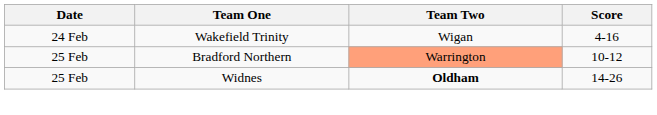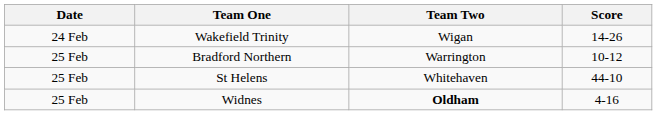Wakefield Trinity | Score: 4-16 -> 14-26
Bradford Northern | Team Two: lightsalmon background -> no background
+ row: 25 Feb | St Helens | Whitehaven | 44-10
Widnes | Score: 14-26 -> 4-16
